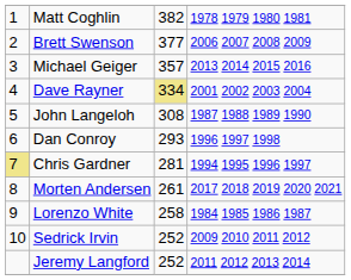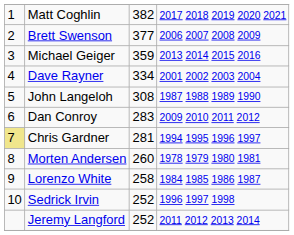Matt Coghlin | column 4: 1978 1979 1980 1981 -> 2017 2018 2019 2020 2021
Michael Geiger | column 3: 357 -> 359
Dave Rayner | column 3: khaki background -> no background
Dan Conroy | column 3: 293 -> 283
Dan Conroy | column 4: 1996 1997 1998 -> 2009 2010 2011 2012
Morten Andersen | column 3: 261 -> 260
Morten Andersen | column 4: 2017 2018 2019 2020 2021 -> 1978 1979 1980 1981
Sedrick Irvin | column 4: 2009 2010 2011 2012 -> 1996 1997 1998
